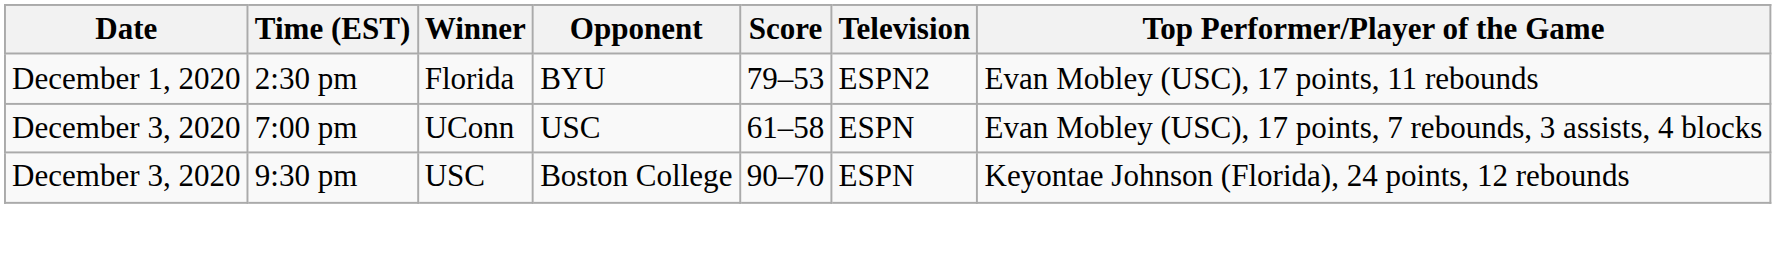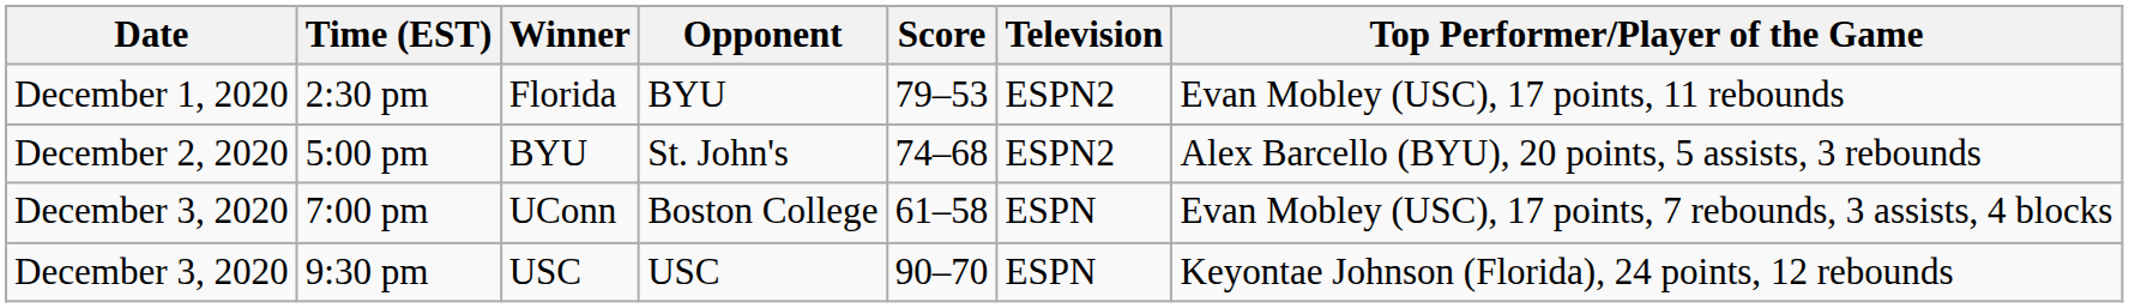+ row: December 2, 2020 | 5:00 pm | BYU | St. John's | 74–68 | ESPN2 | Alex Barcello (BYU), 20 points, 5 assists, 3 rebounds
7:00 pm | Opponent: USC -> Boston College
9:30 pm | Opponent: Boston College -> USC
